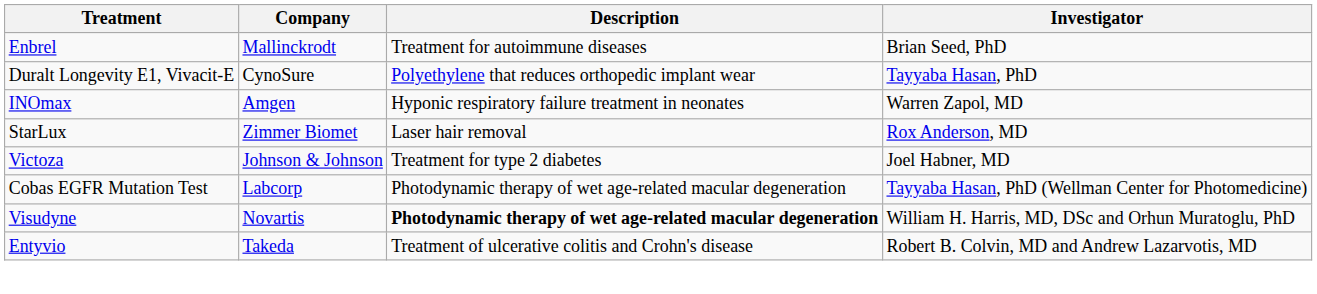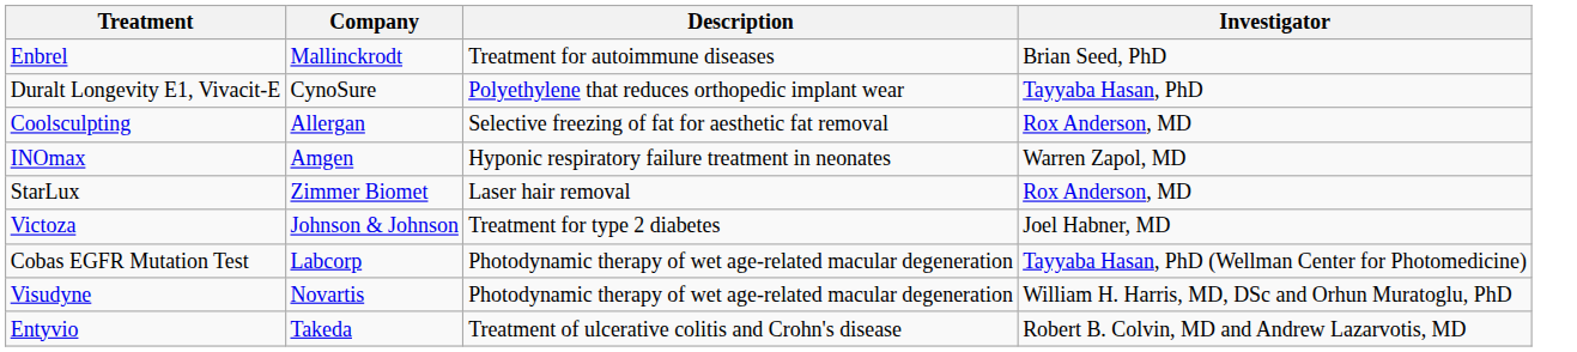+ row: Coolsculpting | Allergan | Selective freezing of fat for aesthetic fat removal | Rox Anderson, MD
Visudyne | Description: bold -> normal
